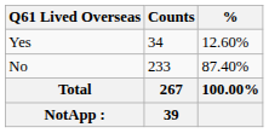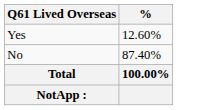- column: Counts | 34 | 233 | 267 | 39
